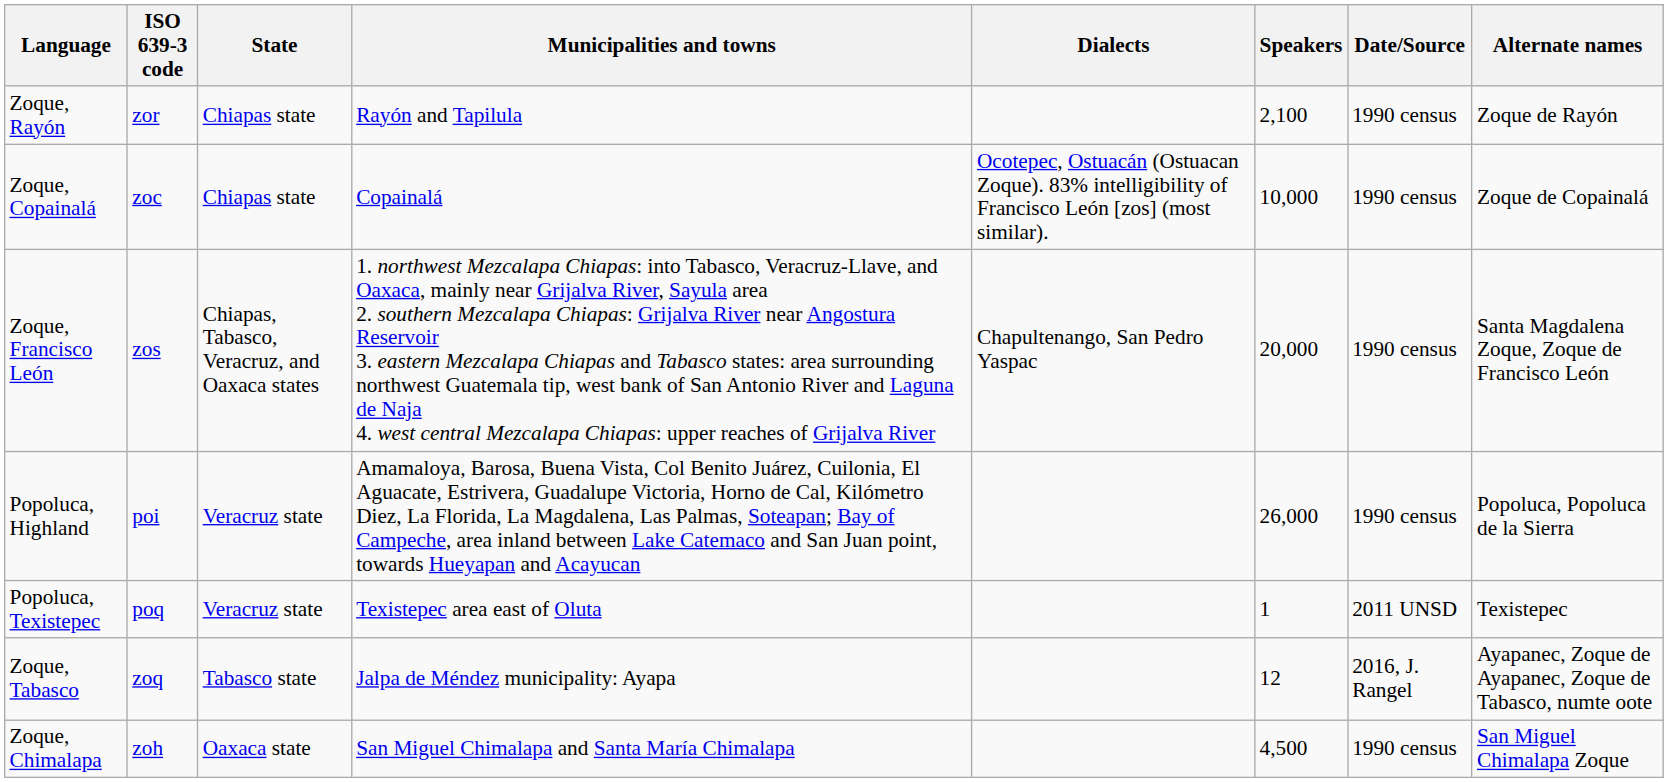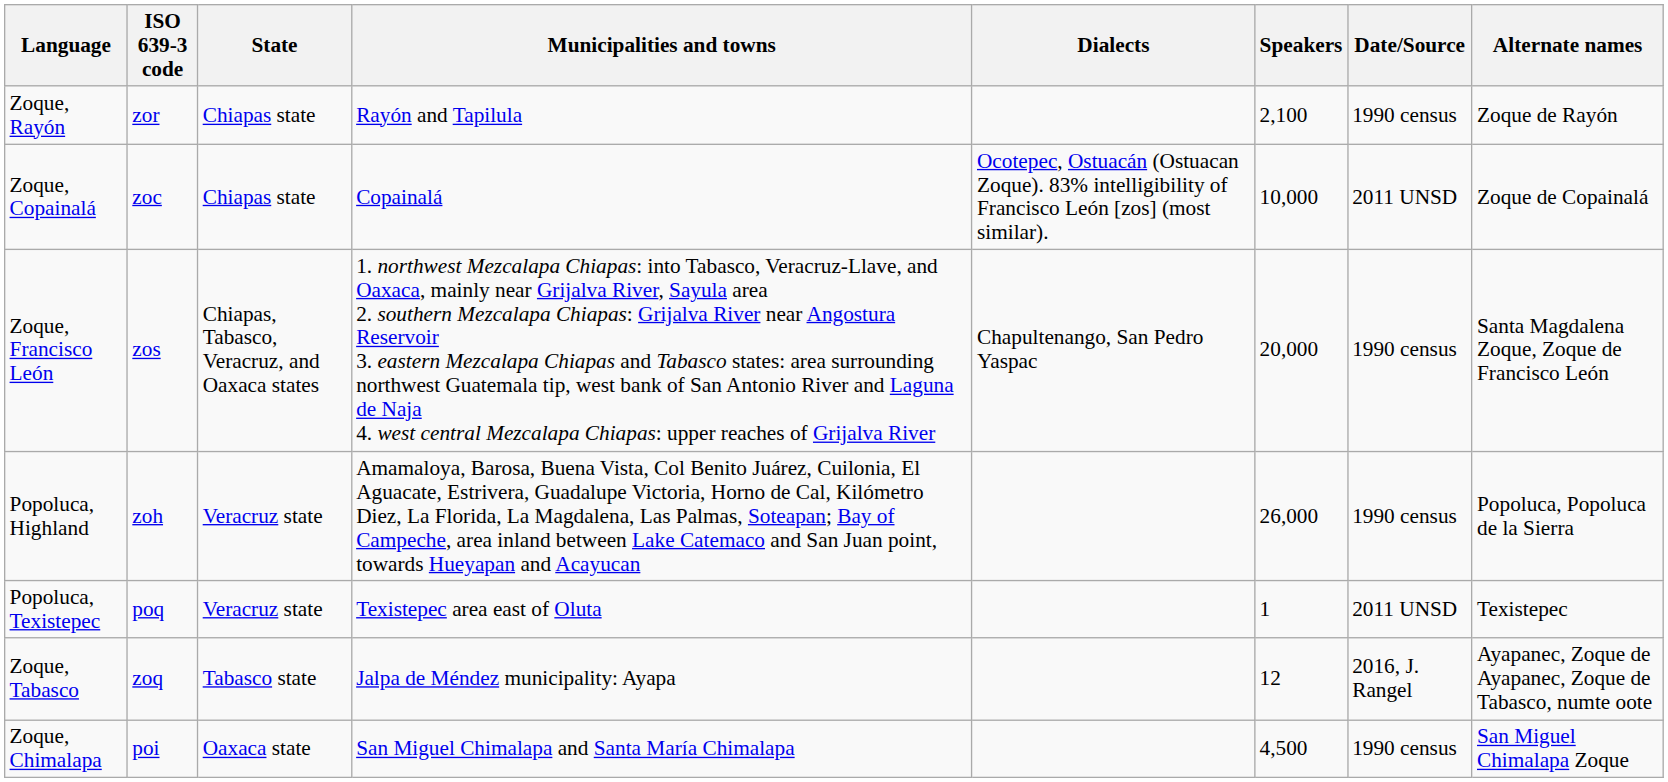Zoque, Copainalá | Date/Source: 1990 census -> 2011 UNSD
Popoluca, Highland | ISO 639-3 code: poi -> zoh
Zoque, Chimalapa | ISO 639-3 code: zoh -> poi
